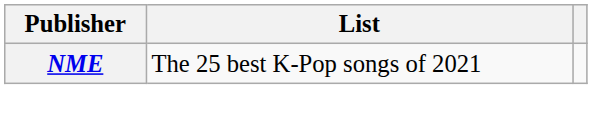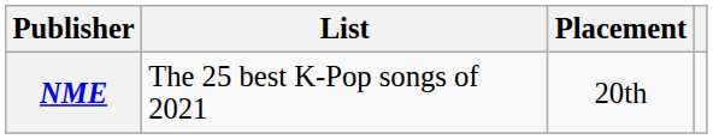+ column: Placement | 20th
